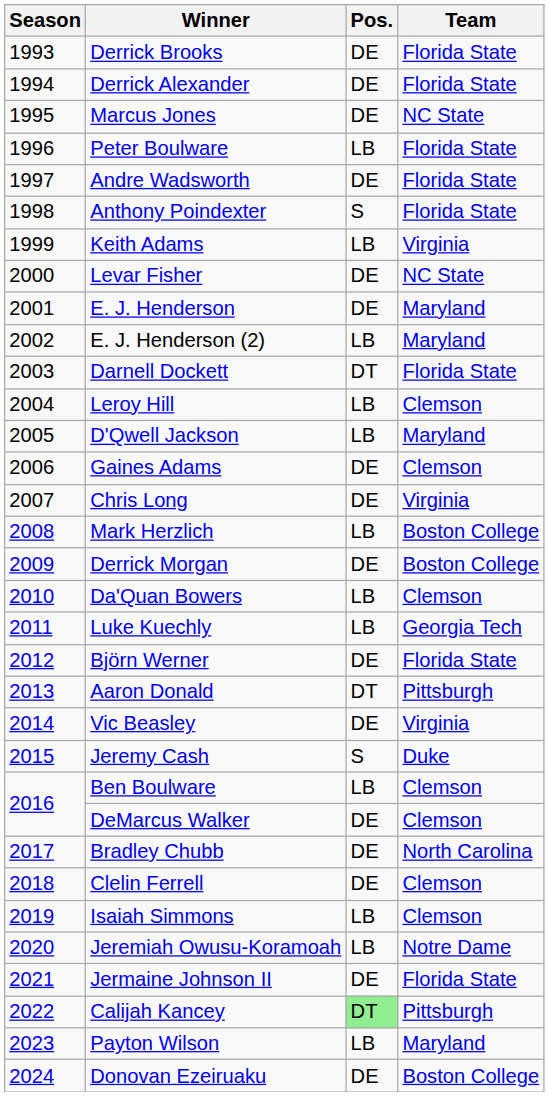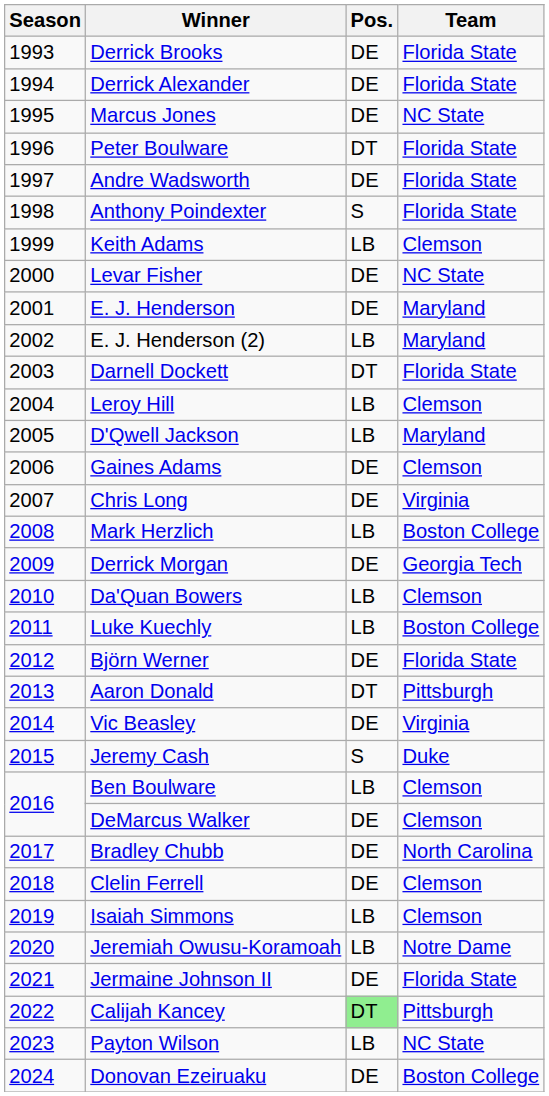Peter Boulware | Pos.: LB -> DT
Keith Adams | Team: Virginia -> Clemson
Derrick Morgan | Team: Boston College -> Georgia Tech
Luke Kuechly | Team: Georgia Tech -> Boston College
Payton Wilson | Team: Maryland -> NC State
